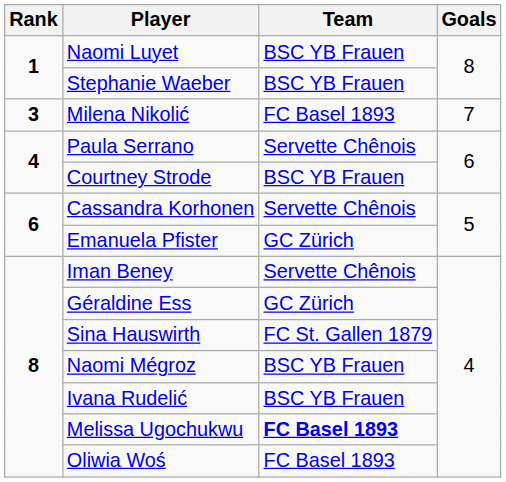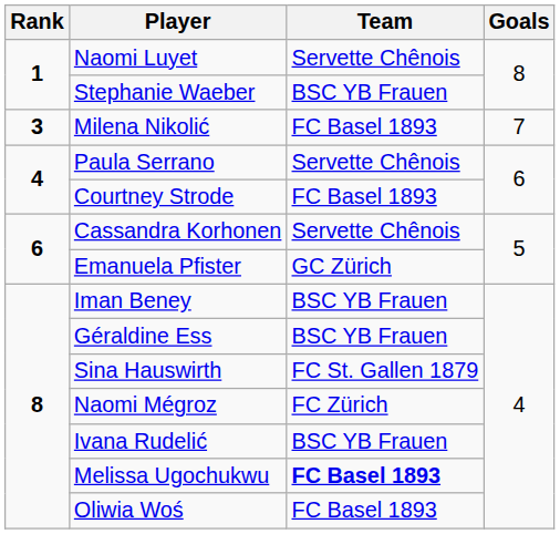Naomi Luyet | Team: BSC YB Frauen -> Servette Chênois
Courtney Strode | Team: BSC YB Frauen -> FC Basel 1893
Iman Beney | Team: Servette Chênois -> BSC YB Frauen
Géraldine Ess | Team: GC Zürich -> BSC YB Frauen
Naomi Mégroz | Team: BSC YB Frauen -> FC Zürich
